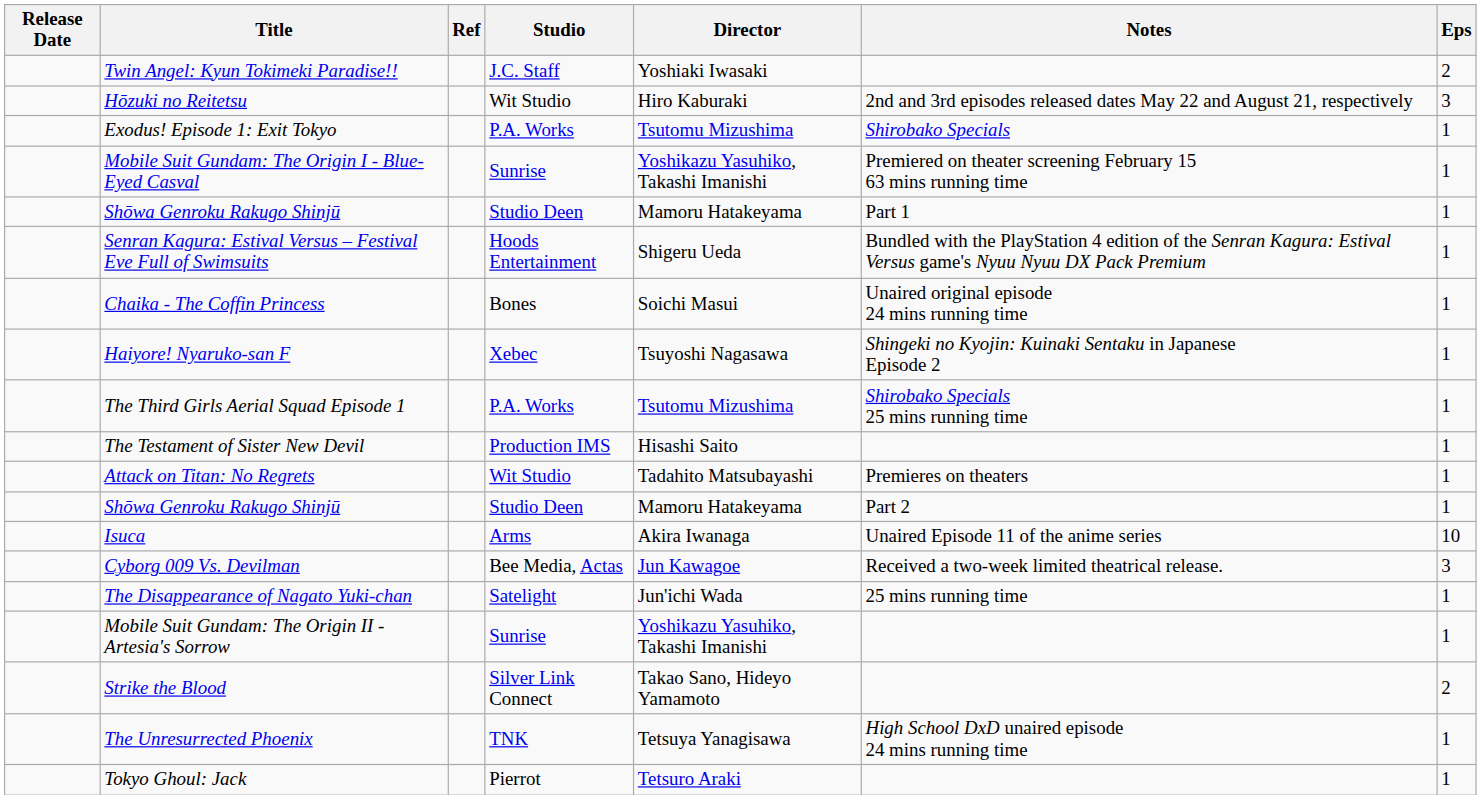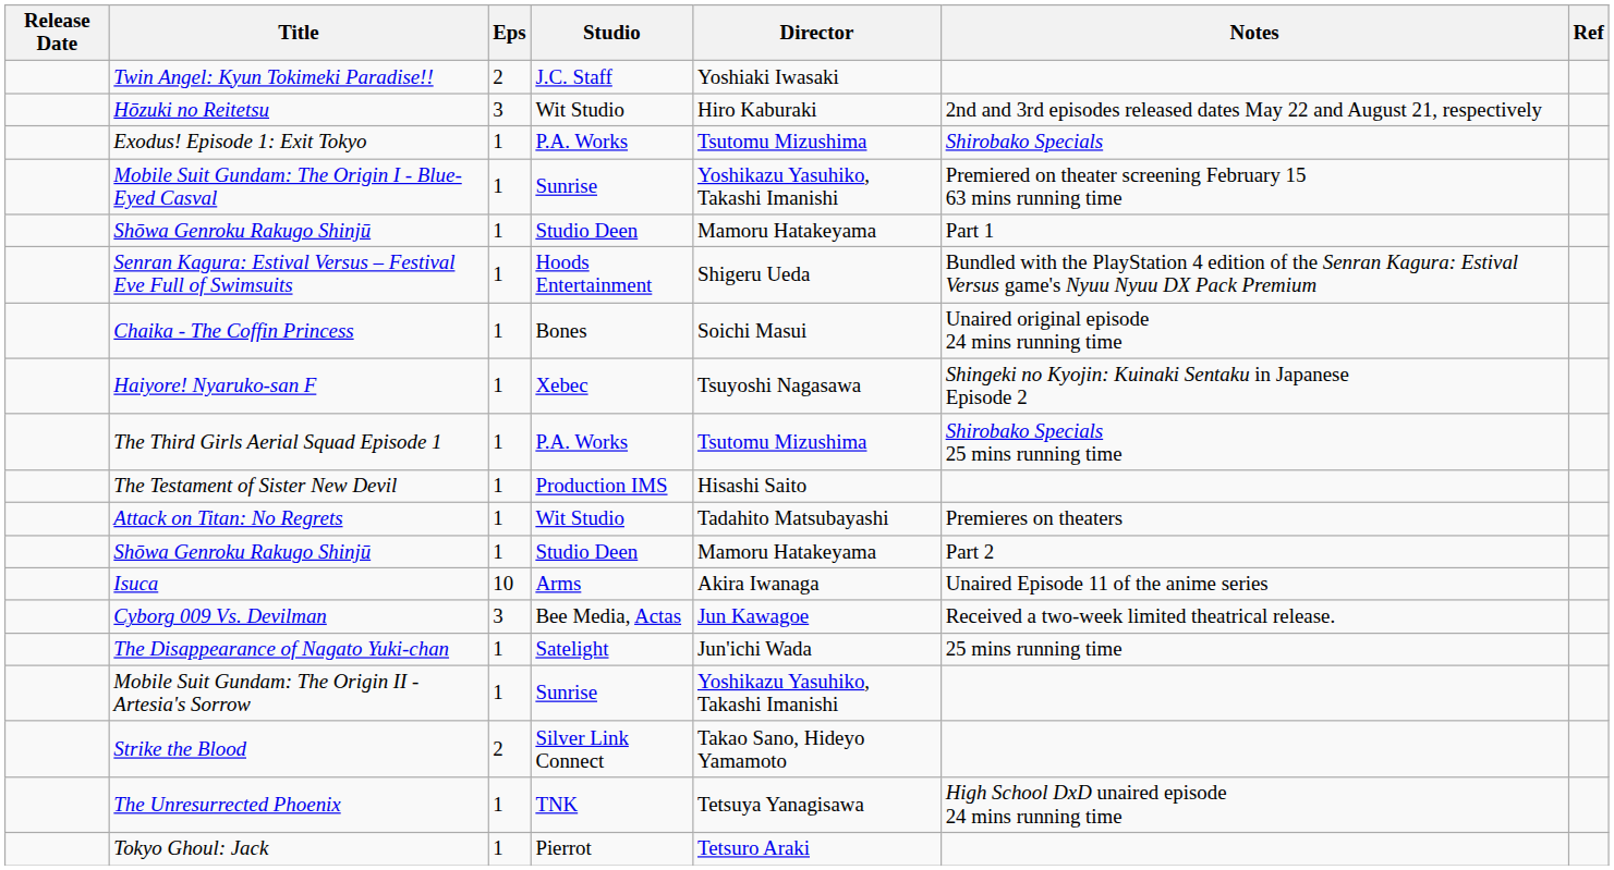columns swapped: Eps <-> Ref
